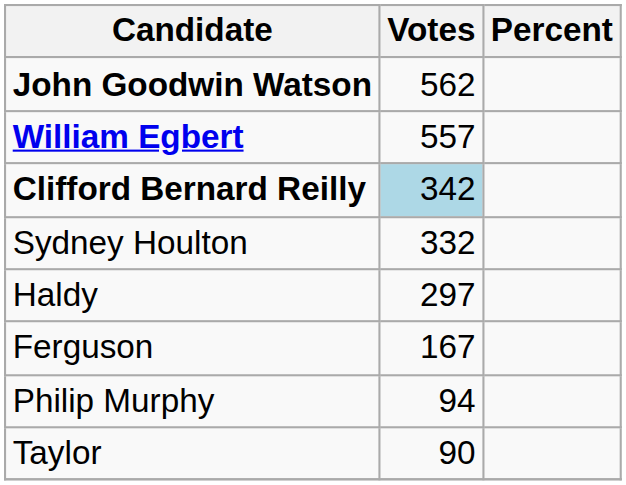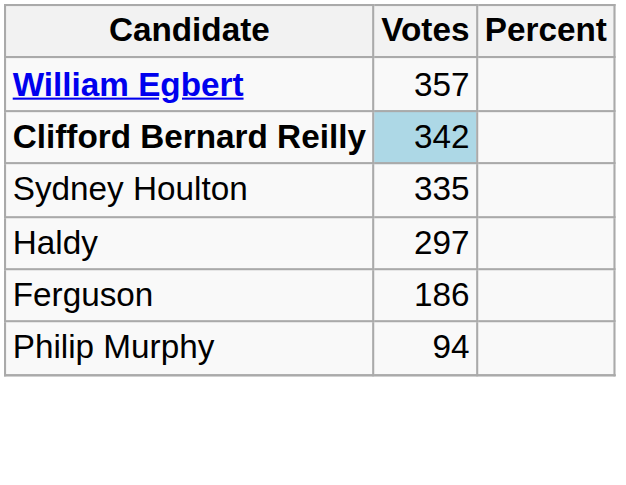- row: John Goodwin Watson | 562
William Egbert | Votes: 557 -> 357
Sydney Houlton | Votes: 332 -> 335
Ferguson | Votes: 167 -> 186
- row: Taylor | 90
